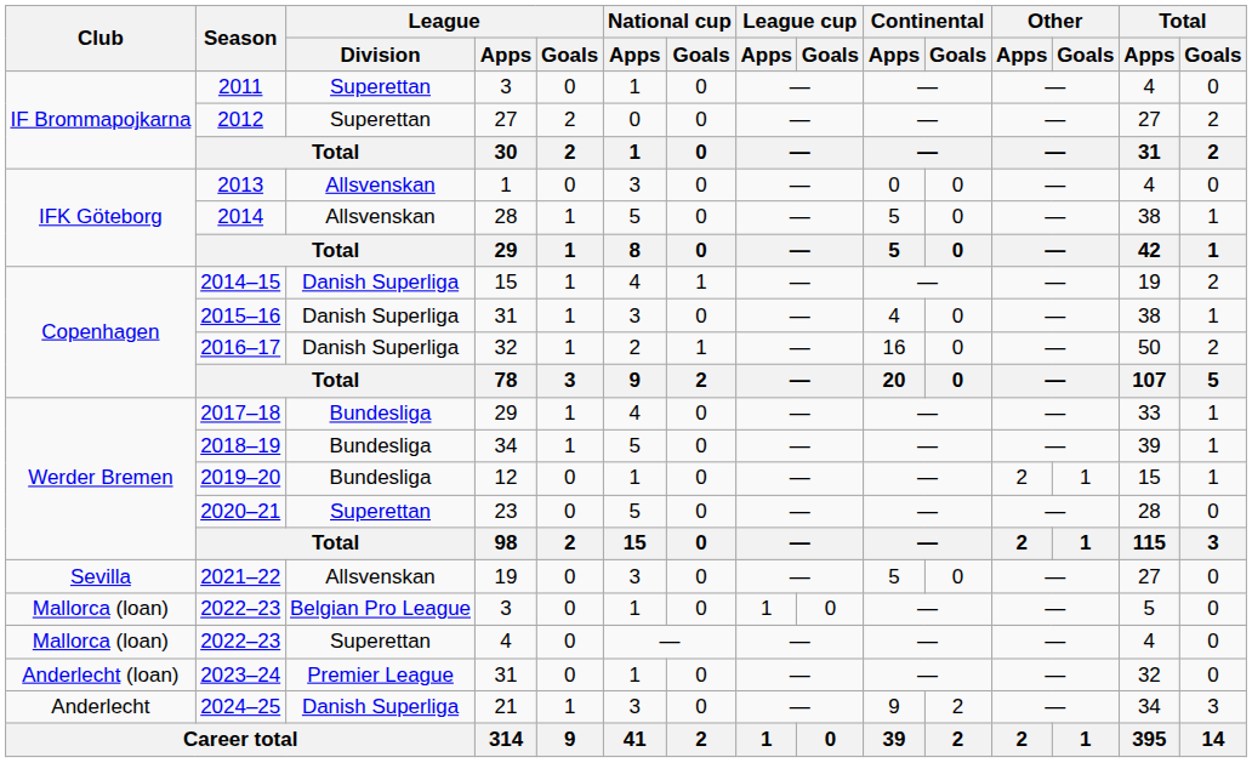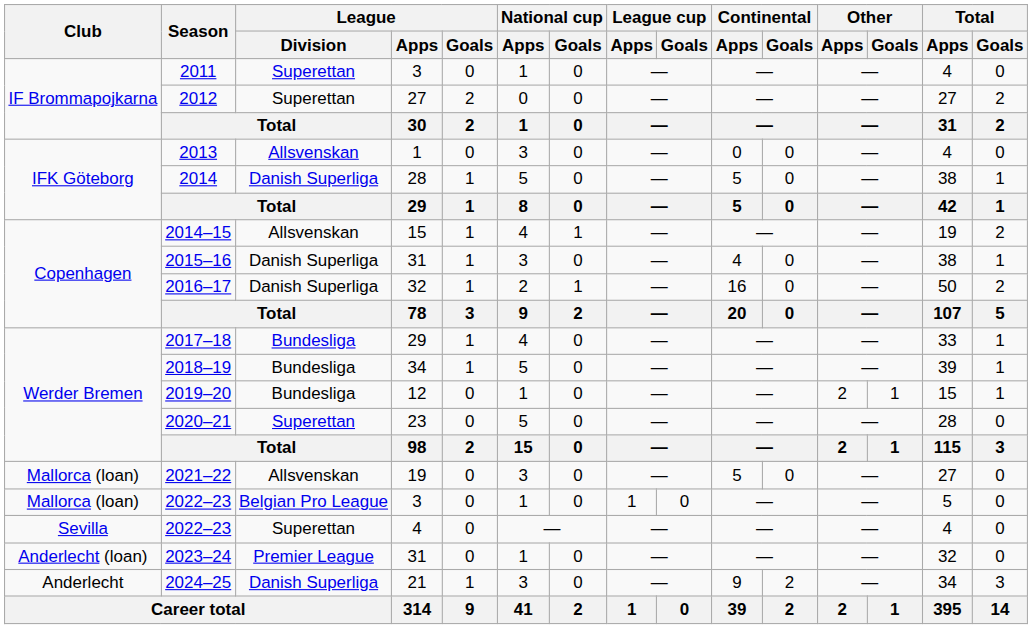2014 | League / Division: Allsvenskan -> Danish Superliga
2014–15 | League / Division: Danish Superliga -> Allsvenskan
2021–22 | Club: Sevilla -> Mallorca (loan)
2022–23 / 4 | Club: Mallorca (loan) -> Sevilla
